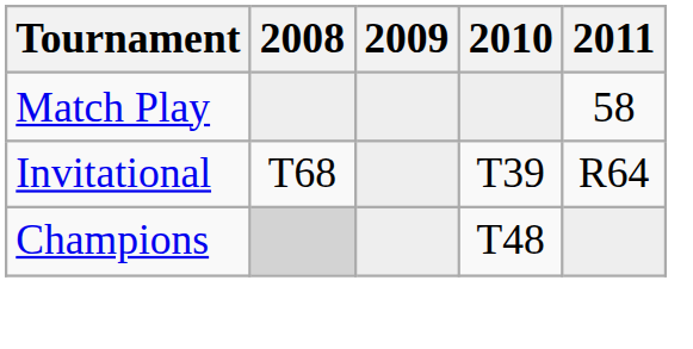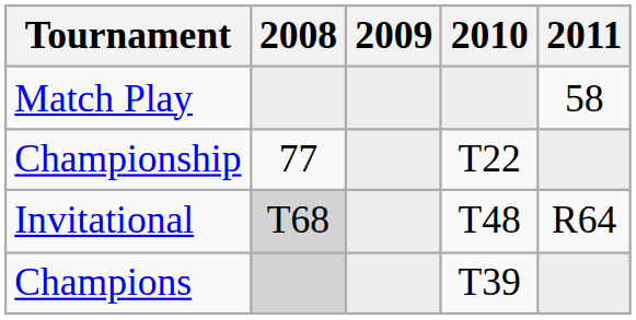+ row: Championship | 77 | T22
Invitational | 2008: no background -> lightgrey background
Invitational | 2010: T39 -> T48
Champions | 2010: T48 -> T39
